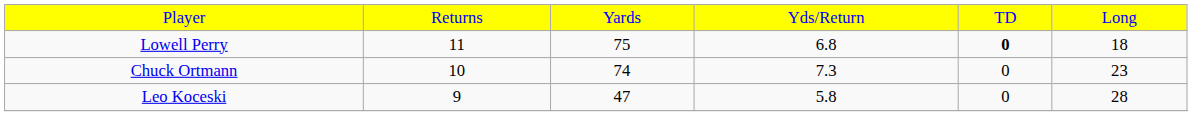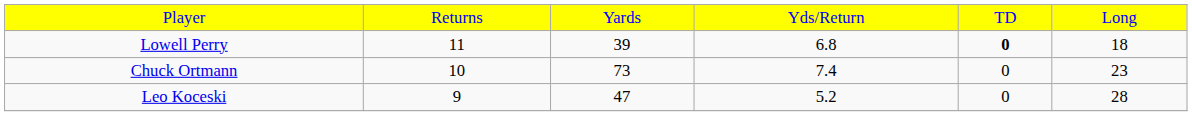Lowell Perry | column 3: 75 -> 39
Chuck Ortmann | column 3: 74 -> 73
Chuck Ortmann | column 4: 7.3 -> 7.4
Leo Koceski | column 4: 5.8 -> 5.2
